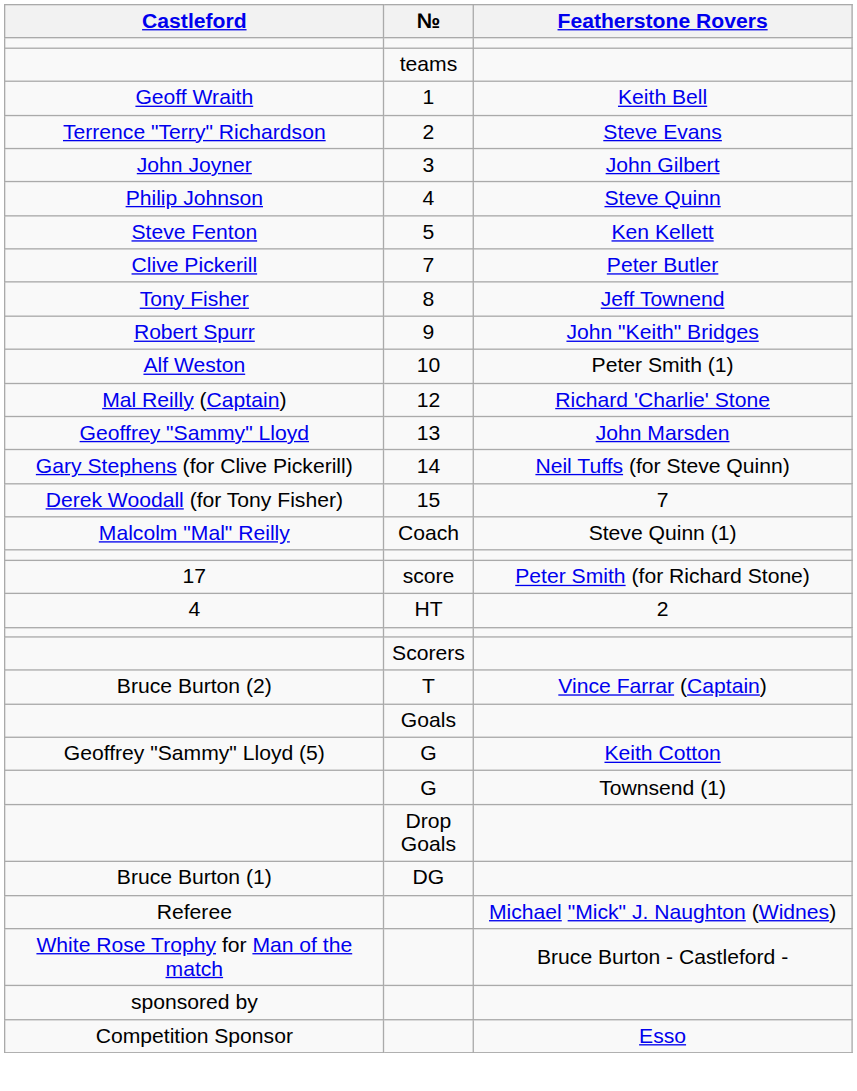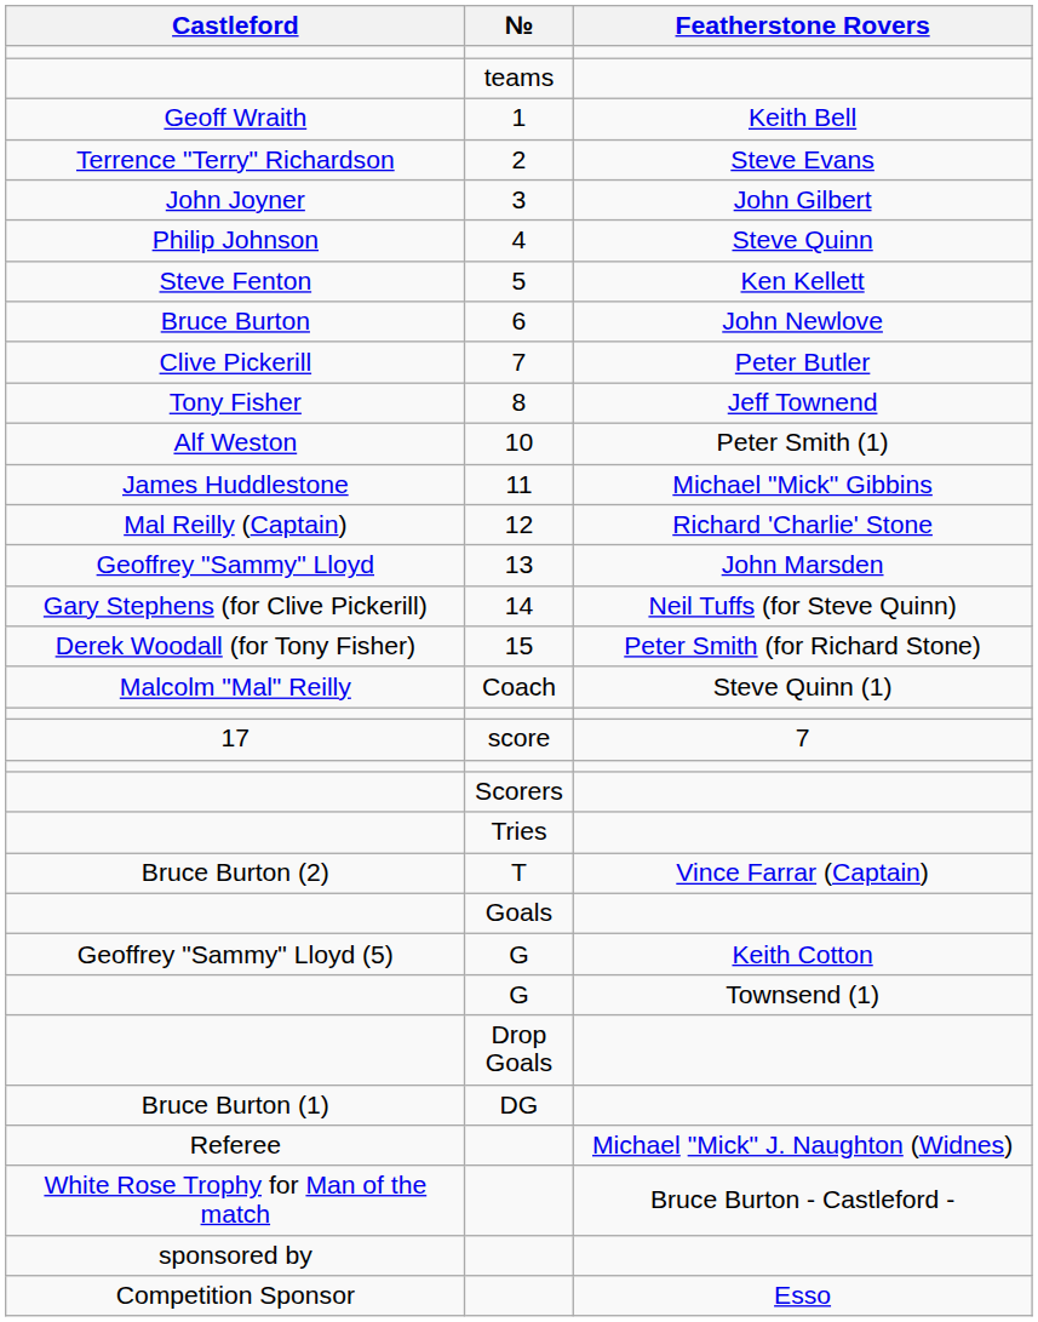+ row: Bruce Burton | 6 | John Newlove
- row: Robert Spurr | 9 | John "Keith" Bridges
+ row: James Huddlestone | 11 | Michael "Mick" Gibbins
15 | Featherstone Rovers: 7 -> Peter Smith (for Richard Stone)
score | Featherstone Rovers: Peter Smith (for Richard Stone) -> 7
- row: 4 | HT | 2
+ row: Tries
